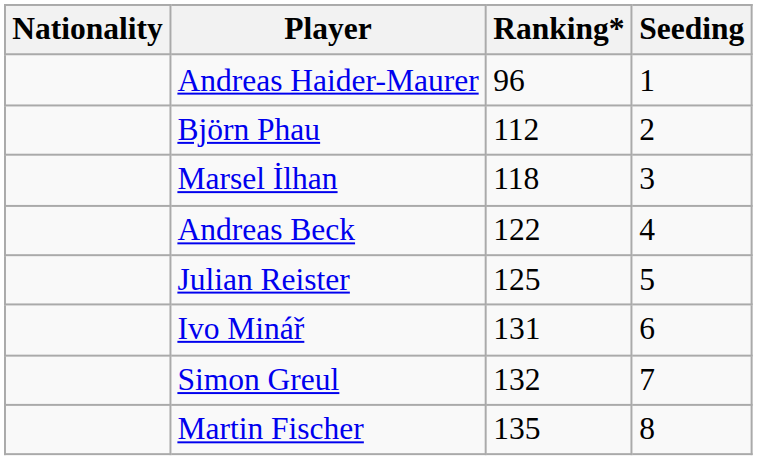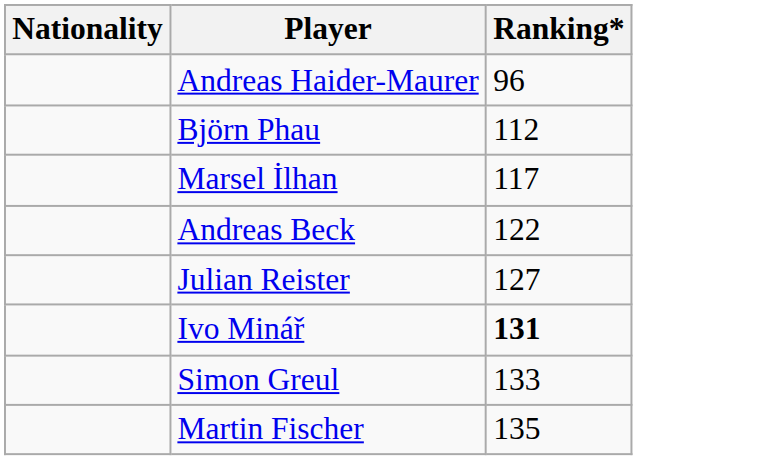- column: Seeding | 1 | 2 | 3 | 4 | 5 | 6 | 7 | 8
Marsel İlhan | Ranking*: 118 -> 117
Julian Reister | Ranking*: 125 -> 127
Ivo Minář | Ranking*: normal -> bold
Simon Greul | Ranking*: 132 -> 133
